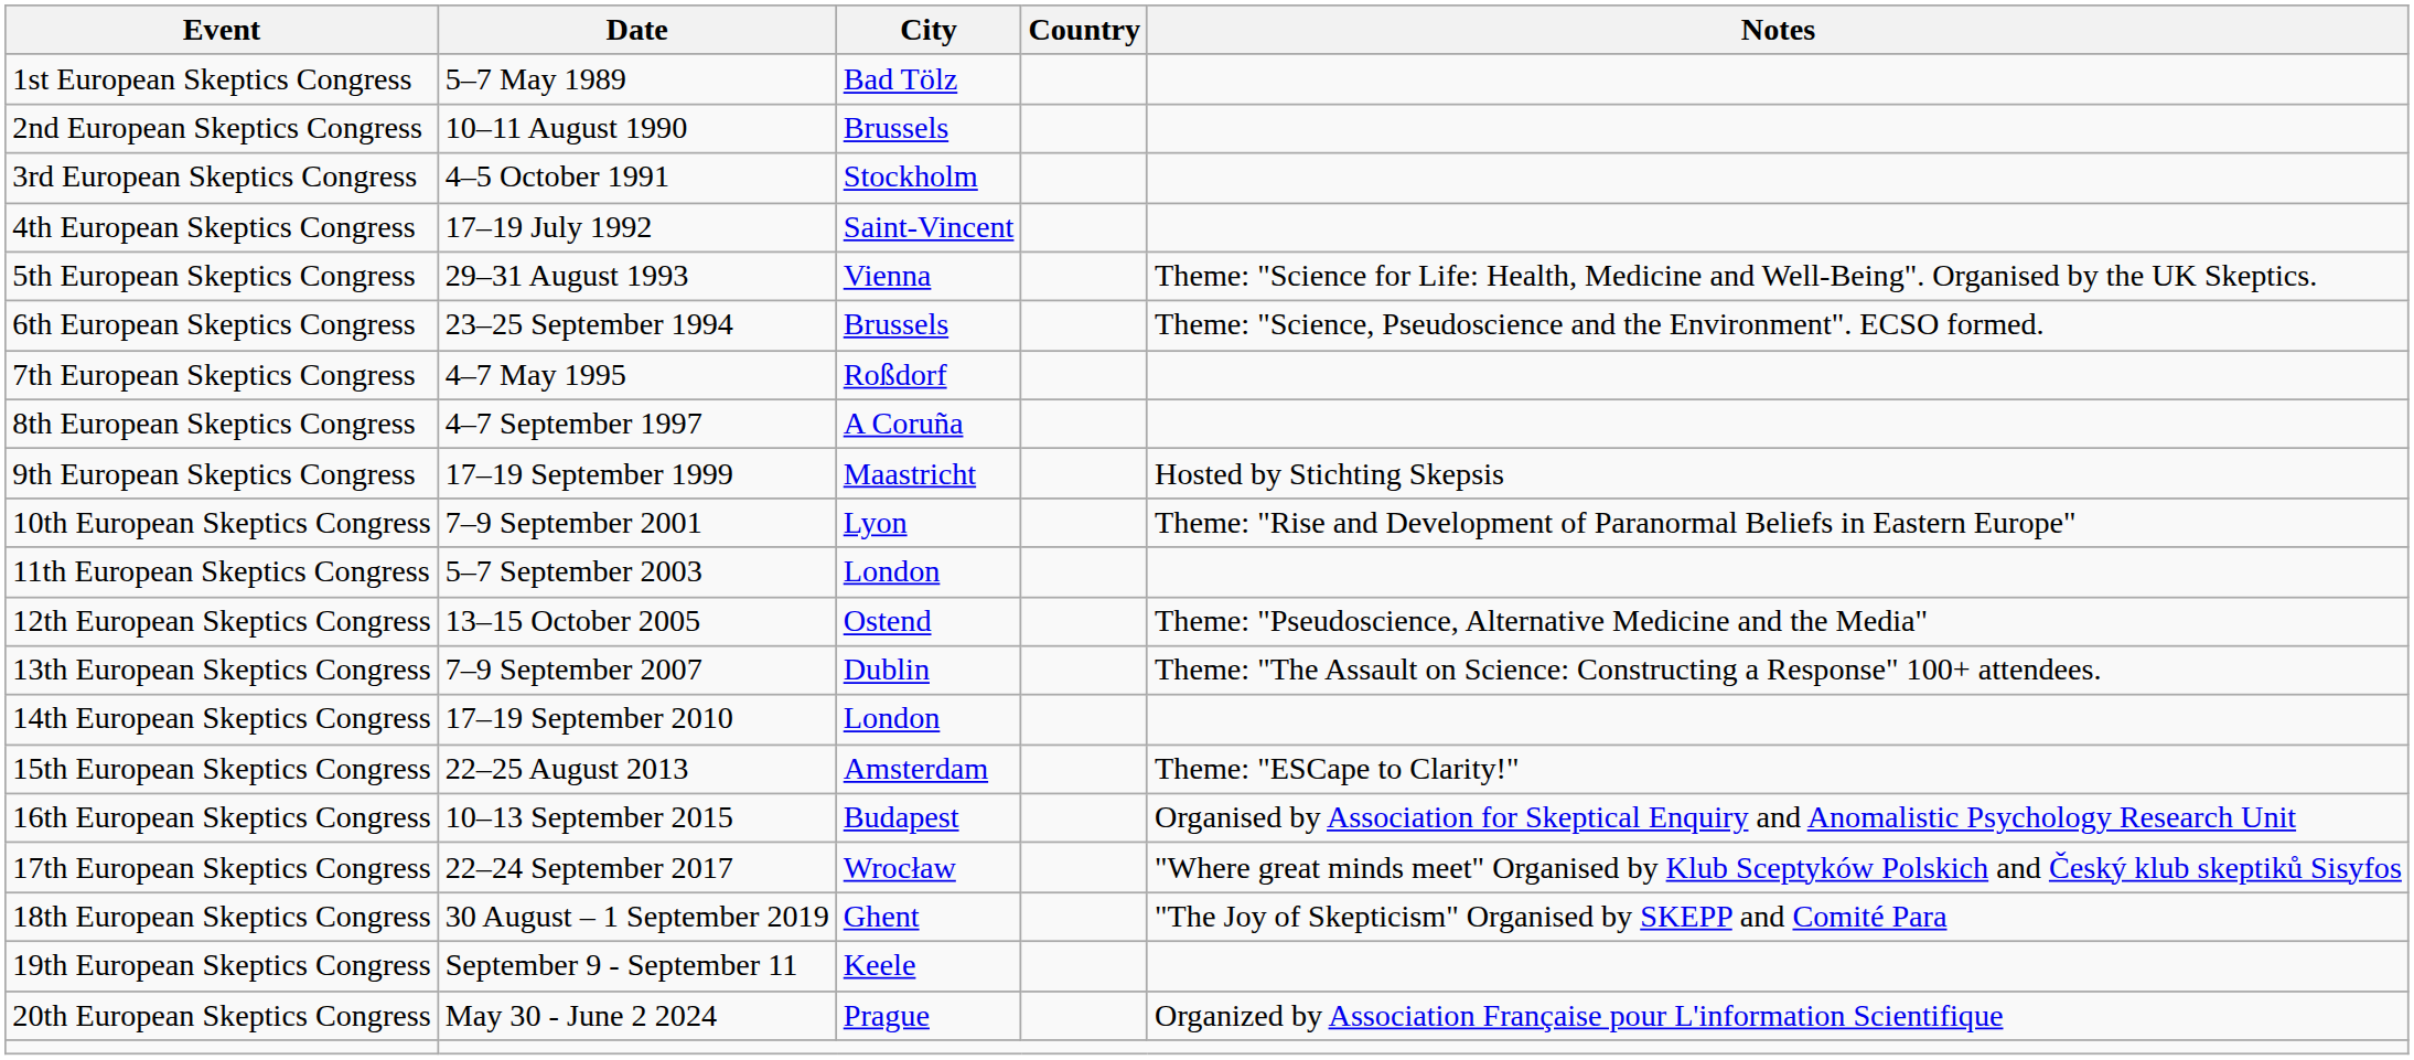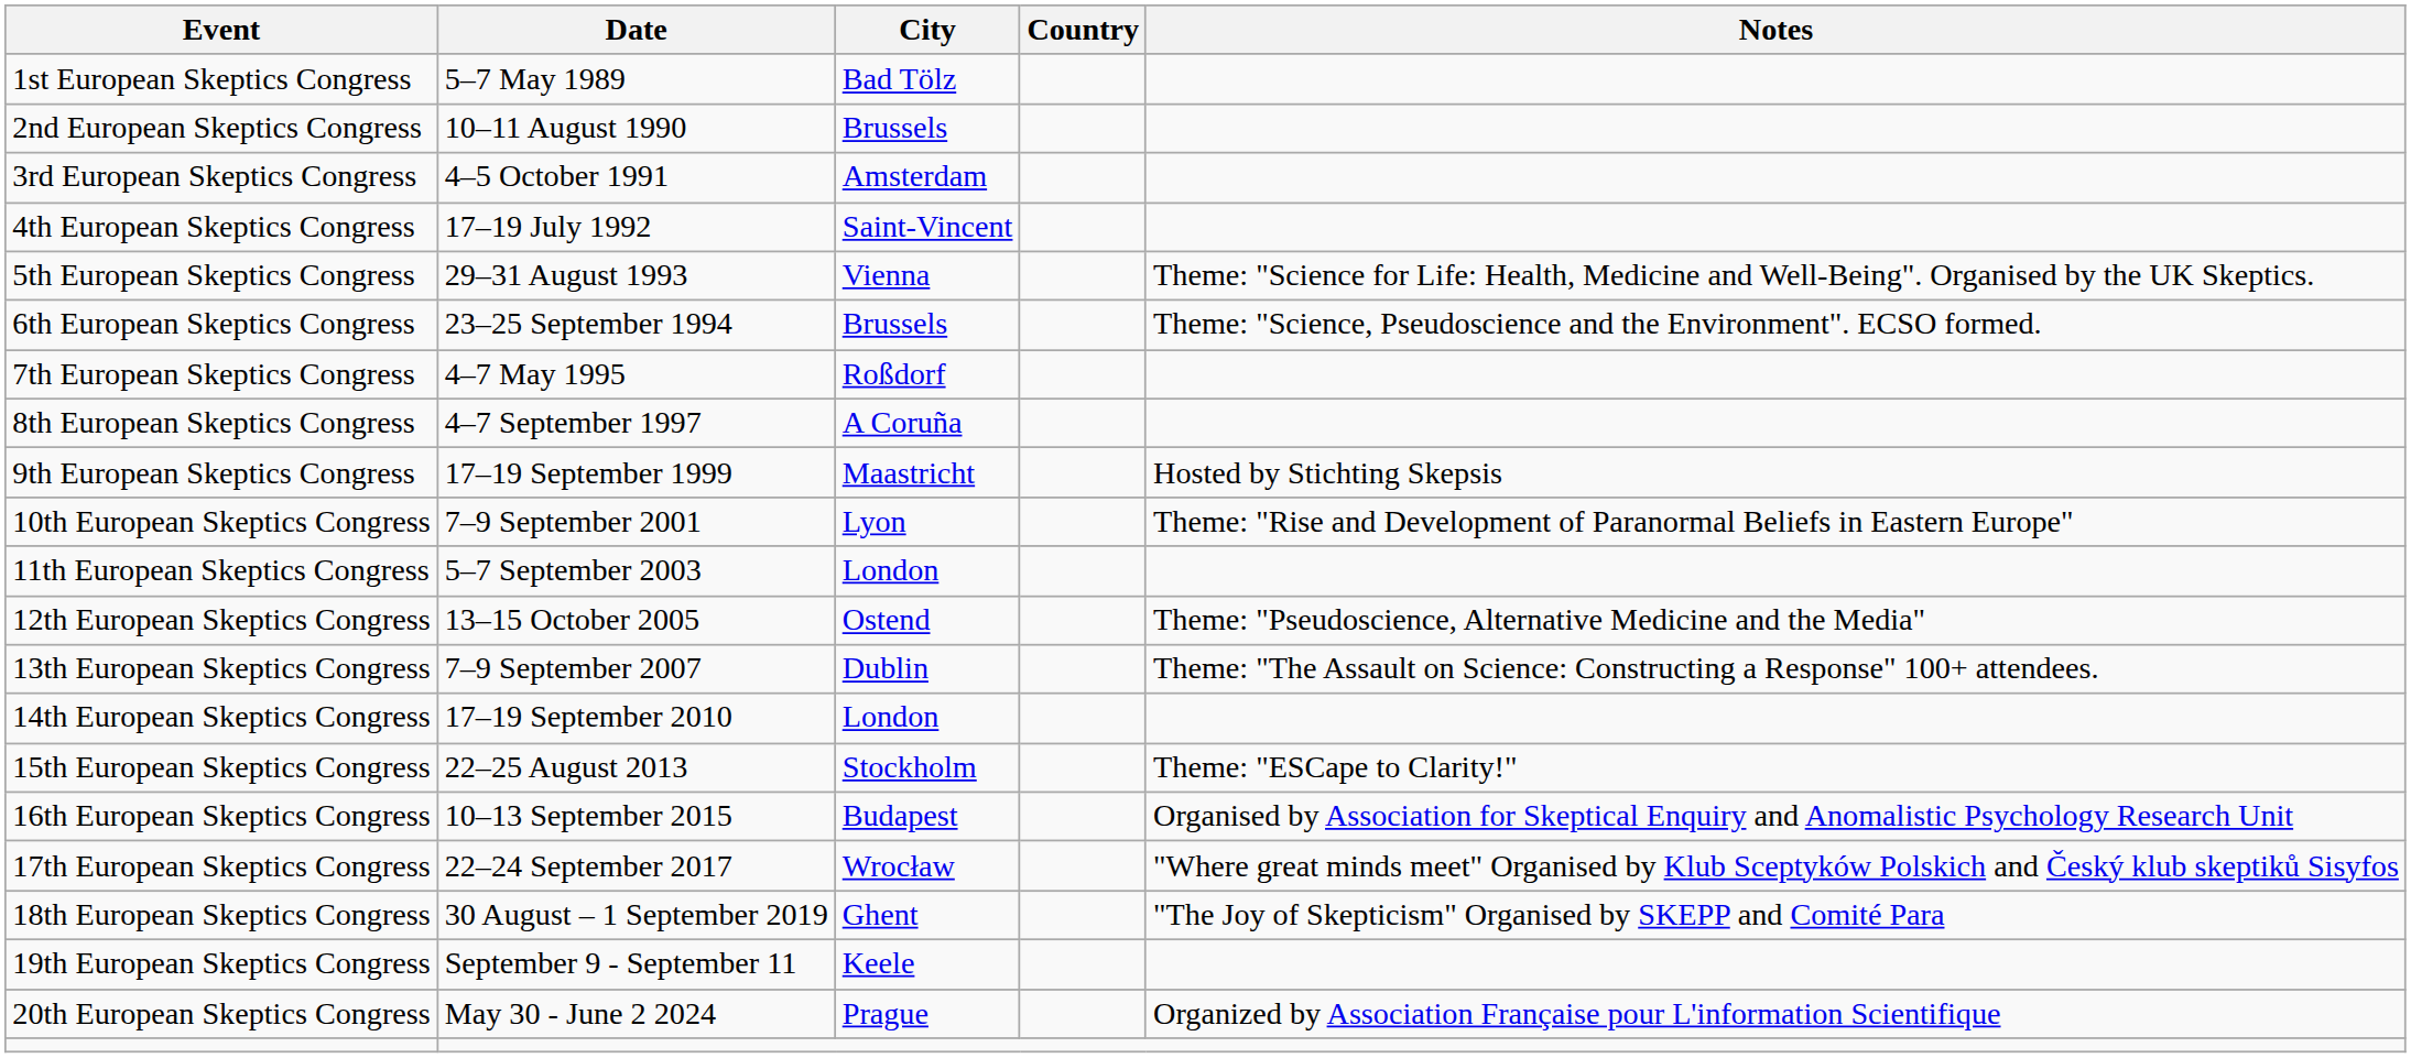3rd European Skeptics Congress | City: Stockholm -> Amsterdam
15th European Skeptics Congress | City: Amsterdam -> Stockholm
